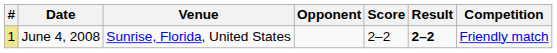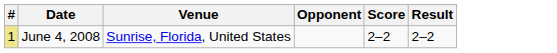- column: Competition | Friendly match
June 4, 2008 | Result: bold -> normal
